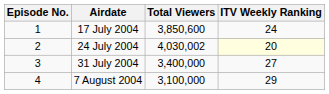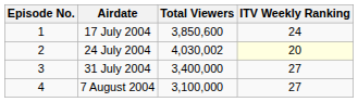7 August 2004 | ITV Weekly Ranking: 29 -> 27
